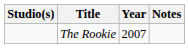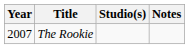columns swapped: Year <-> Studio(s)
